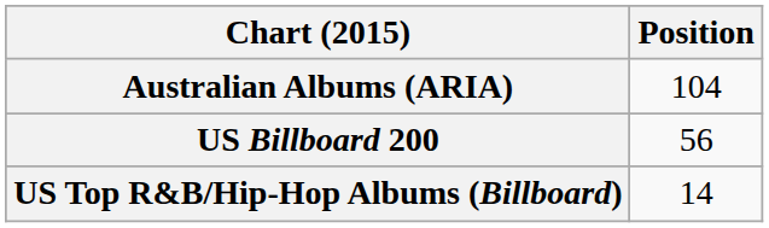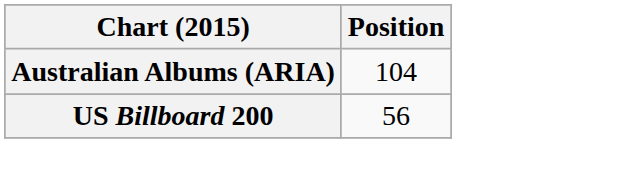- row: US Top R&B/Hip-Hop Albums (Billboard) | 14
